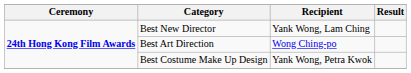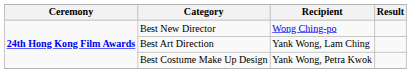Best New Director | Recipient: Yank Wong, Lam Ching -> Wong Ching-po
Best Art Direction | Recipient: Wong Ching-po -> Yank Wong, Lam Ching
